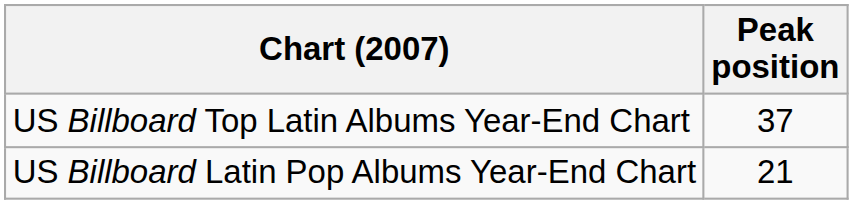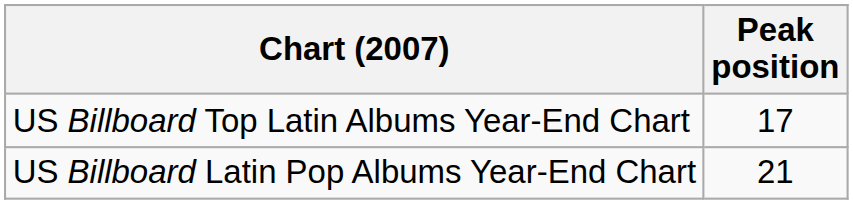US Billboard Top Latin Albums Year-End Chart | Peak position: 37 -> 17
